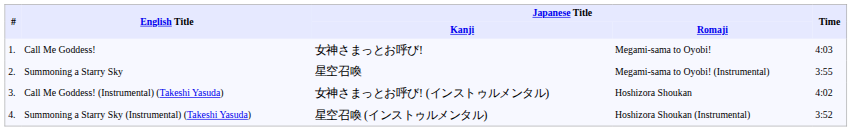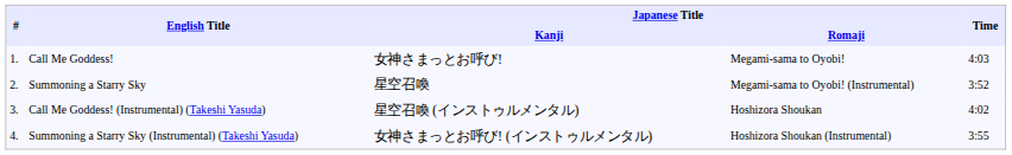Summoning a Starry Sky | Time: 3:55 -> 3:52
Call Me Goddess! (Instrumental) (Takeshi Yasuda) | Japanese Title / Kanji: 女神さまっとお呼び! (インストゥルメンタル) -> 星空召喚 (インストゥルメンタル)
Summoning a Starry Sky (Instrumental) (Takeshi Yasuda) | Japanese Title / Kanji: 星空召喚 (インストゥルメンタル) -> 女神さまっとお呼び! (インストゥルメンタル)
Summoning a Starry Sky (Instrumental) (Takeshi Yasuda) | Time: 3:52 -> 3:55
